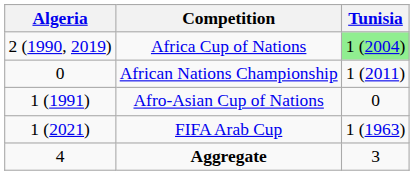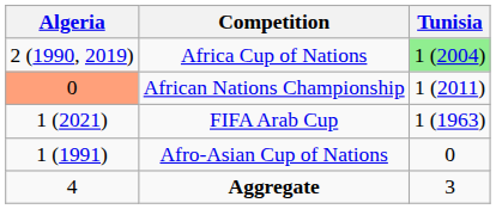African Nations Championship | Algeria: no background -> lightsalmon background
rows swapped: FIFA Arab Cup <-> Afro-Asian Cup of Nations
